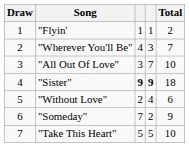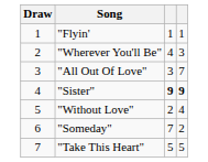- column: Total | 2 | 7 | 10 | 18 | 6 | 9 | 10
